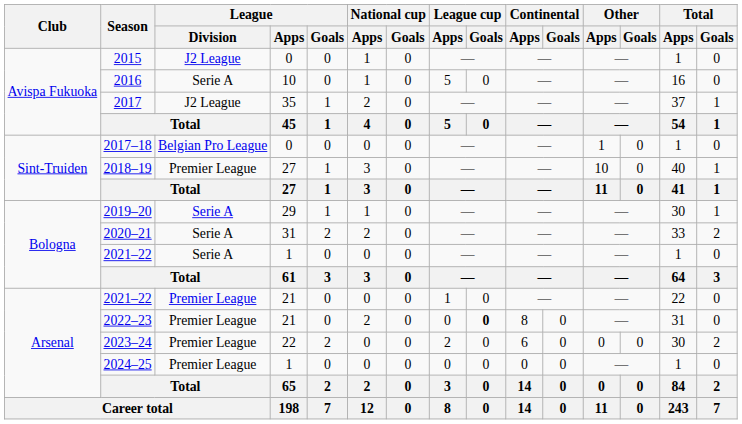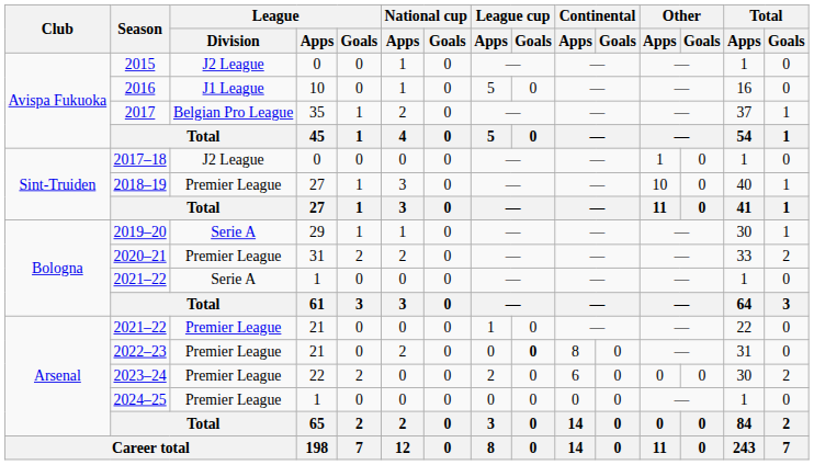2016 | League / Division: Serie A -> J1 League
2017 | League / Division: J2 League -> Belgian Pro League
2017–18 | League / Division: Belgian Pro League -> J2 League
2020–21 | League / Division: Serie A -> Premier League
